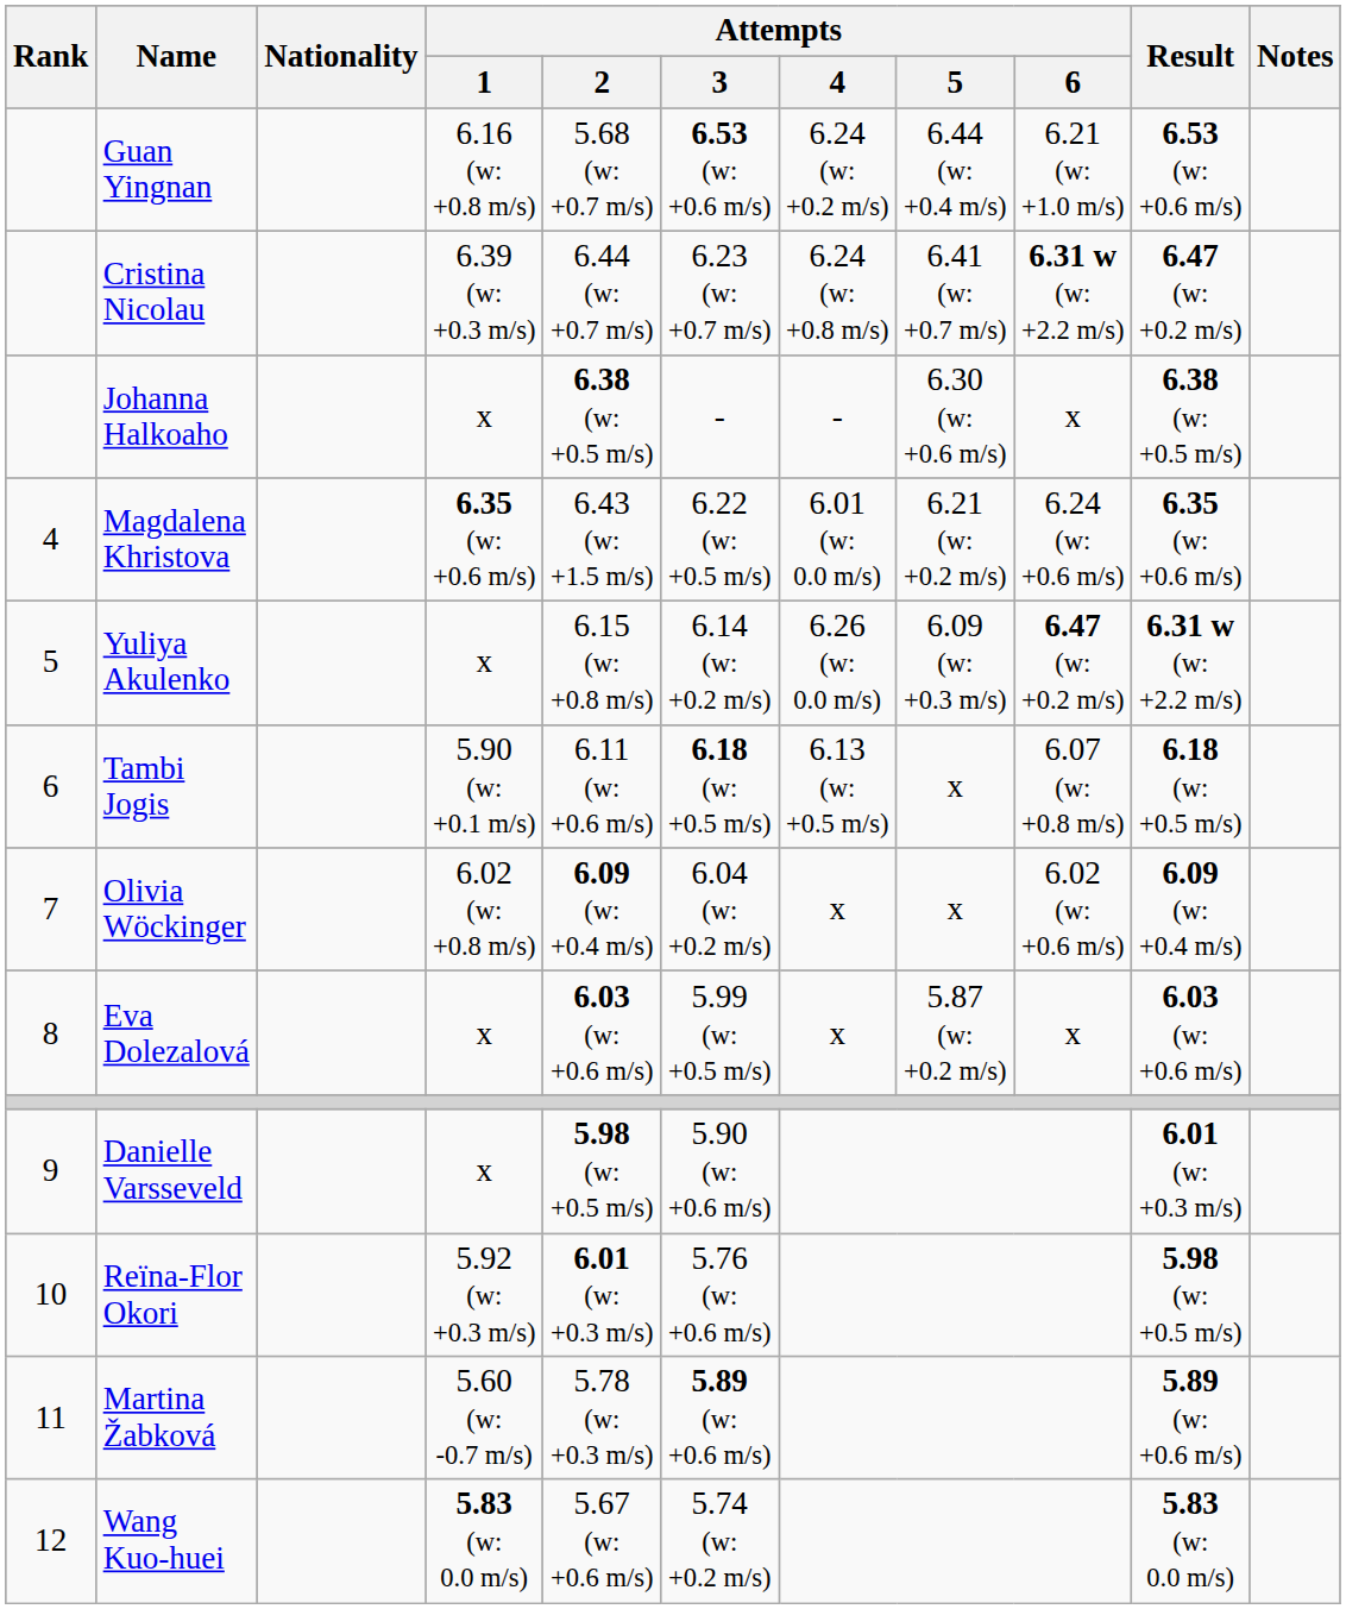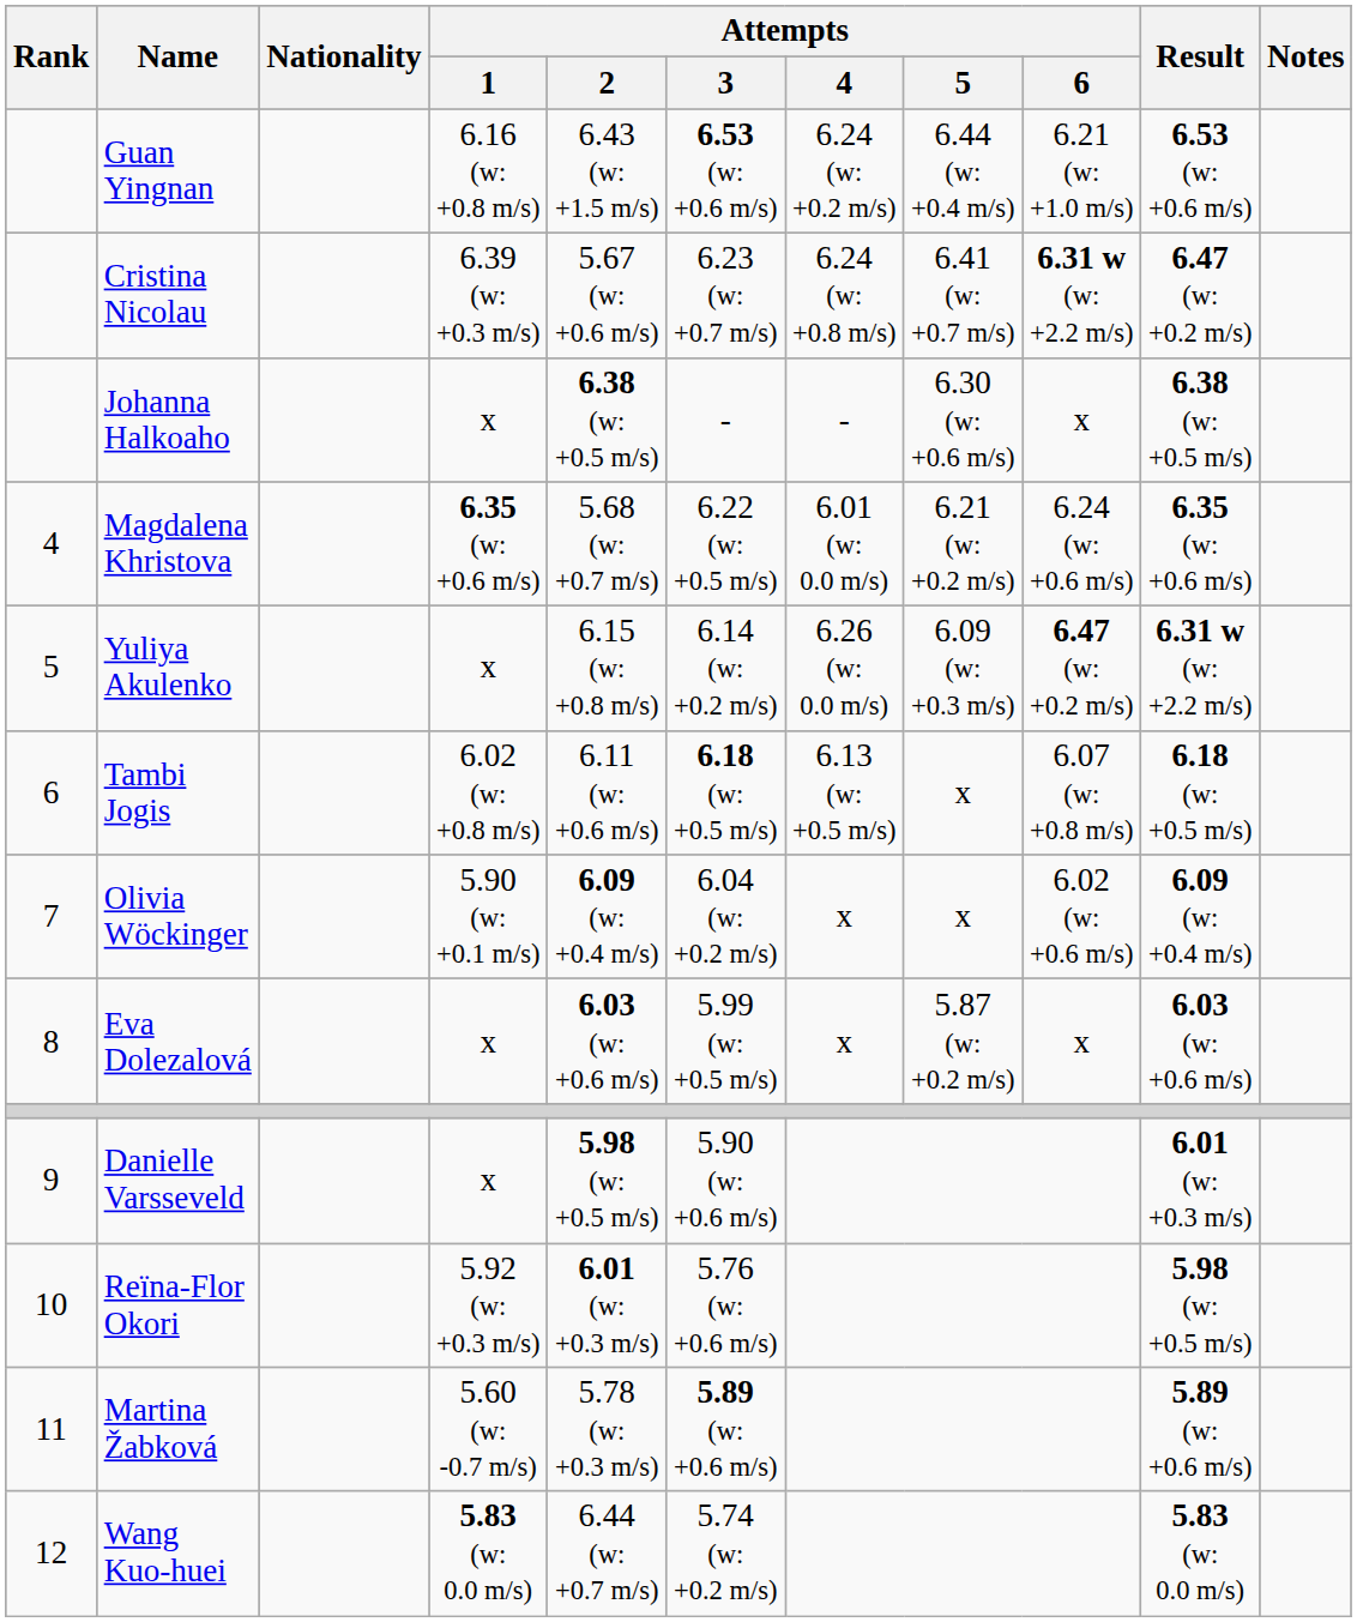Guan Yingnan | Attempts / 2: 5.68 (w: +0.7 m/s) -> 6.43 (w: +1.5 m/s)
Cristina Nicolau | Attempts / 2: 6.44 (w: +0.7 m/s) -> 5.67 (w: +0.6 m/s)
Magdalena Khristova | Attempts / 2: 6.43 (w: +1.5 m/s) -> 5.68 (w: +0.7 m/s)
Tambi Jogis | Attempts / 1: 5.90 (w: +0.1 m/s) -> 6.02 (w: +0.8 m/s)
Olivia Wöckinger | Attempts / 1: 6.02 (w: +0.8 m/s) -> 5.90 (w: +0.1 m/s)
Wang Kuo-huei | Attempts / 2: 5.67 (w: +0.6 m/s) -> 6.44 (w: +0.7 m/s)
